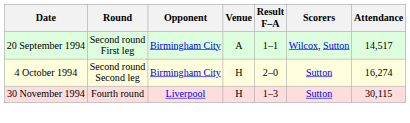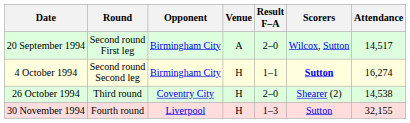20 September 1994 | Result F–A: 1–1 -> 2–0
4 October 1994 | Result F–A: 2–0 -> 1–1
4 October 1994 | Scorers: normal -> bold
+ row: 26 October 1994 | Third round | Coventry City | H | 2–0 | Shearer (2) | 14,538
30 November 1994 | Attendance: 30,115 -> 32,155
